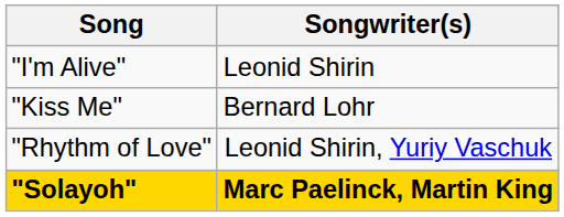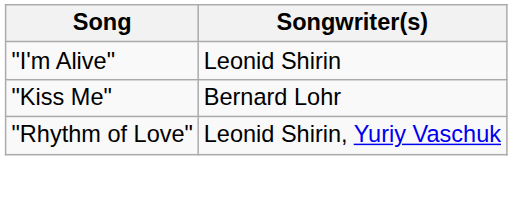- row: "Solayoh" | Marc Paelinck, Martin King
